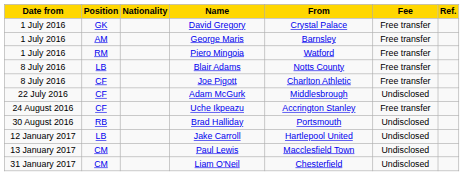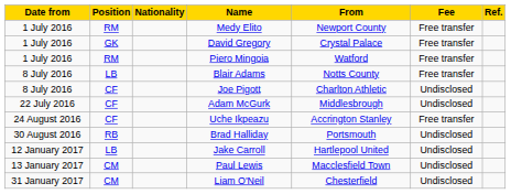+ row: 1 July 2016 | RM | Medy Elito | Newport County | Free transfer
- row: 1 July 2016 | AM | George Maris | Barnsley | Free transfer
Joe Pigott | Fee: Free transfer -> Undisclosed
